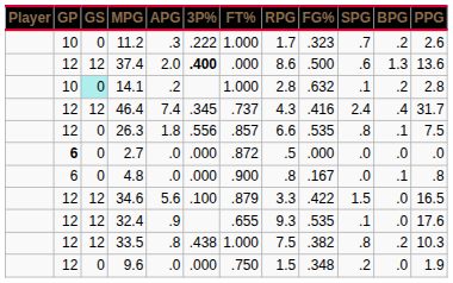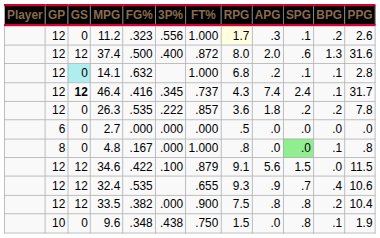columns swapped: FG% <-> APG
11.2 | GP: 10 -> 12
11.2 | 3P%: .222 -> .556
11.2 | RPG: no background -> lightyellow background
11.2 | SPG: .7 -> .1
37.4 | 3P%: bold -> normal
37.4 | FT%: .000 -> .872
37.4 | RPG: 8.6 -> 8.0
37.4 | PPG: 13.6 -> 31.6
14.1 | GP: 10 -> 12
14.1 | RPG: 2.8 -> 6.8
14.1 | BPG: .2 -> .1
46.4 | GS: normal -> bold
46.4 | BPG: .4 -> .1
26.3 | 3P%: .556 -> .222
26.3 | RPG: 6.6 -> 3.6
26.3 | SPG: .8 -> .2
26.3 | BPG: .1 -> .2
26.3 | PPG: 7.5 -> 7.8
2.7 | GP: bold -> normal
2.7 | FT%: .872 -> .000
4.8 | GP: 6 -> 8
4.8 | FT%: .900 -> 1.000
4.8 | SPG: no background -> lightgreen background
34.6 | RPG: 3.3 -> 9.1
34.6 | PPG: 16.5 -> 11.5
32.4 | SPG: .1 -> .7
32.4 | BPG: .0 -> .4
32.4 | PPG: 17.6 -> 10.6
33.5 | 3P%: .438 -> .000
33.5 | FT%: 1.000 -> .900
33.5 | PPG: 10.3 -> 10.4
9.6 | GP: 12 -> 10
9.6 | 3P%: .000 -> .438
9.6 | SPG: .2 -> .8
9.6 | BPG: .0 -> .1
